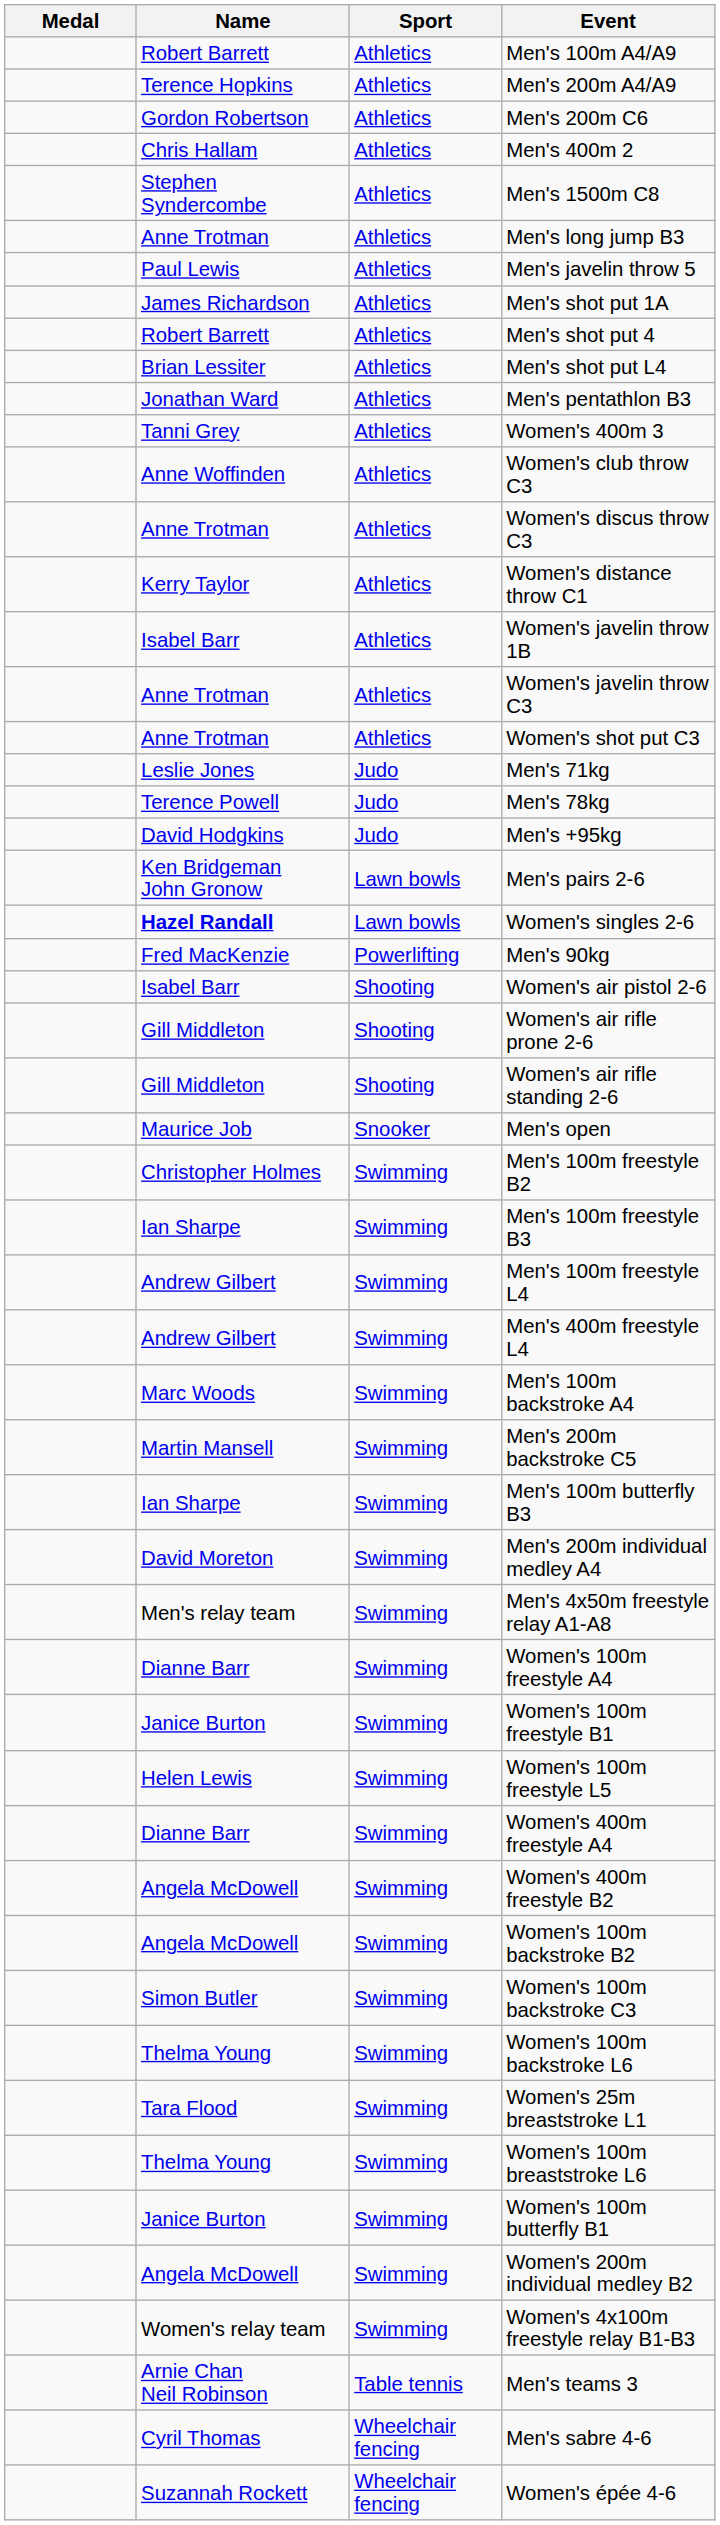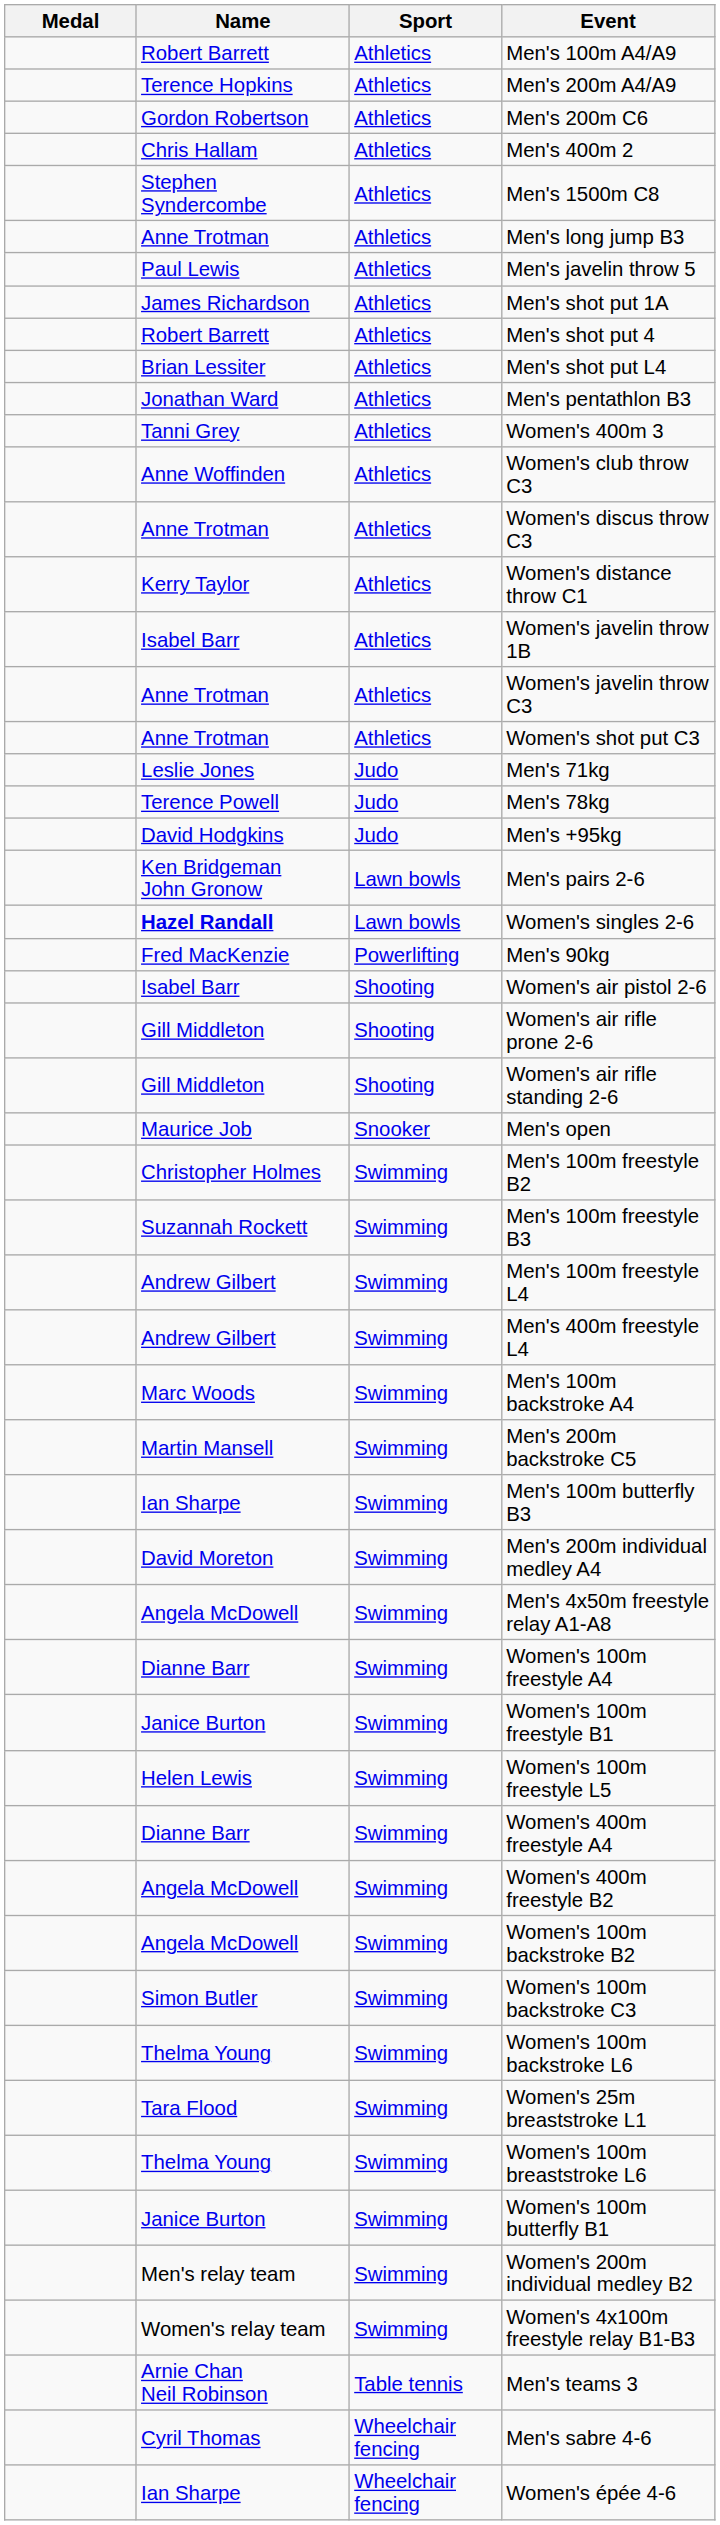Men's 100m freestyle B3 | Name: Ian Sharpe -> Suzannah Rockett
Men's 4x50m freestyle relay A1-A8 | Name: Men's relay team -> Angela McDowell
Women's 200m individual medley B2 | Name: Angela McDowell -> Men's relay team
Women's épée 4-6 | Name: Suzannah Rockett -> Ian Sharpe
